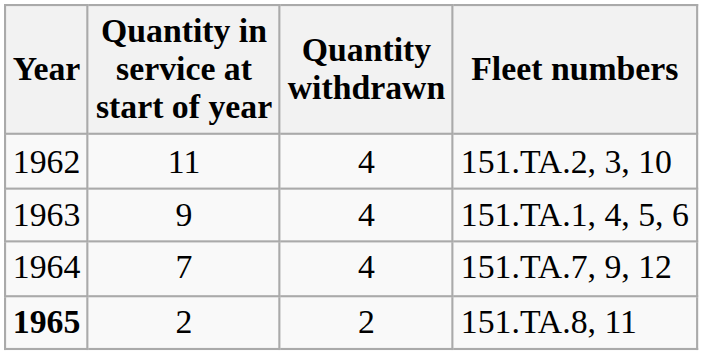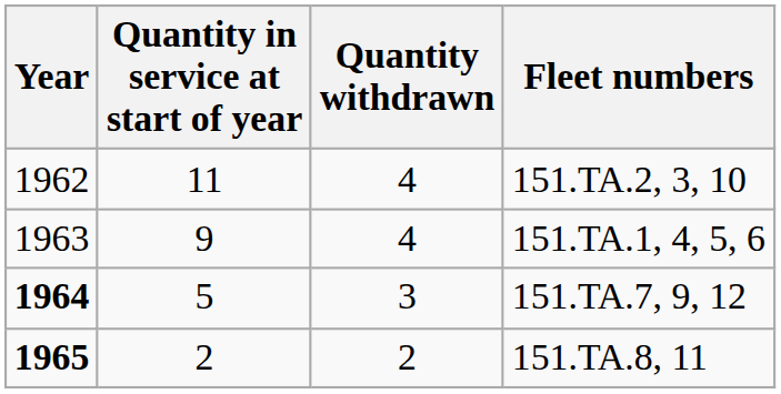151.TA.7, 9, 12 | Year: normal -> bold
151.TA.7, 9, 12 | Quantity in service at start of year: 7 -> 5
151.TA.7, 9, 12 | Quantity withdrawn: 4 -> 3
